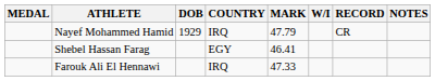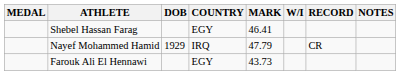rows swapped: Nayef Mohammed Hamid <-> Shebel Hassan Farag
Farouk Ali El Hennawi | COUNTRY: IRQ -> EGY
Farouk Ali El Hennawi | MARK: 47.33 -> 43.73
